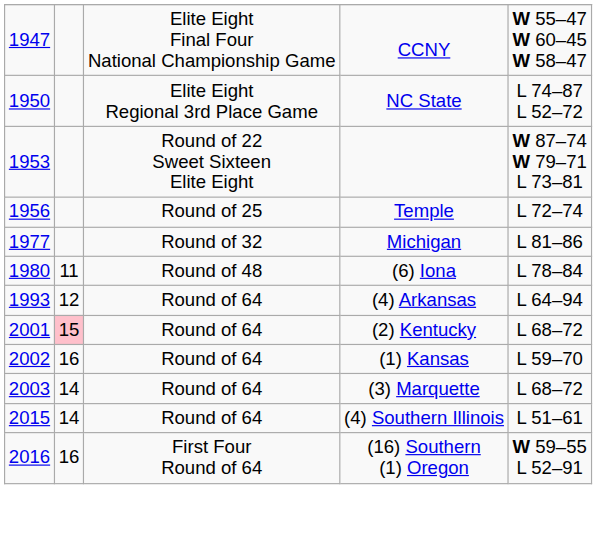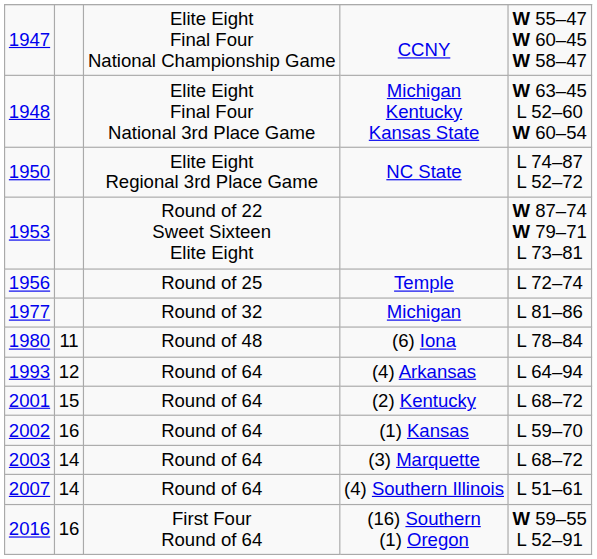+ row: 1948 | Elite Eight Final Four National 3rd Place Game | Michigan Kentucky Kansas State | W 63–45 L 52–60 W 60–54
(2) Kentucky | column 2: pink background -> no background
(4) Southern Illinois | column 1: 2015 -> 2007
